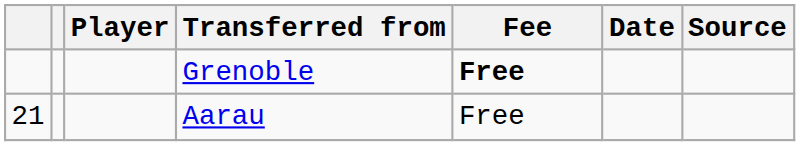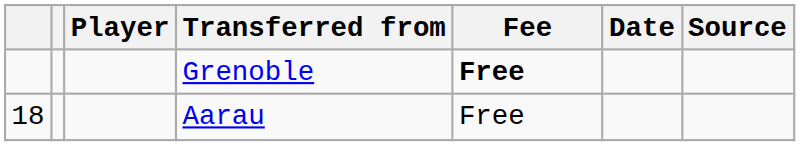Aarau | column 1: 21 -> 18
